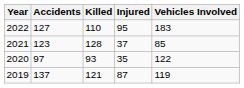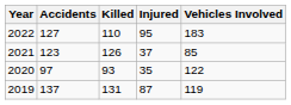2021 | Killed: 128 -> 126
2019 | Killed: 121 -> 131
